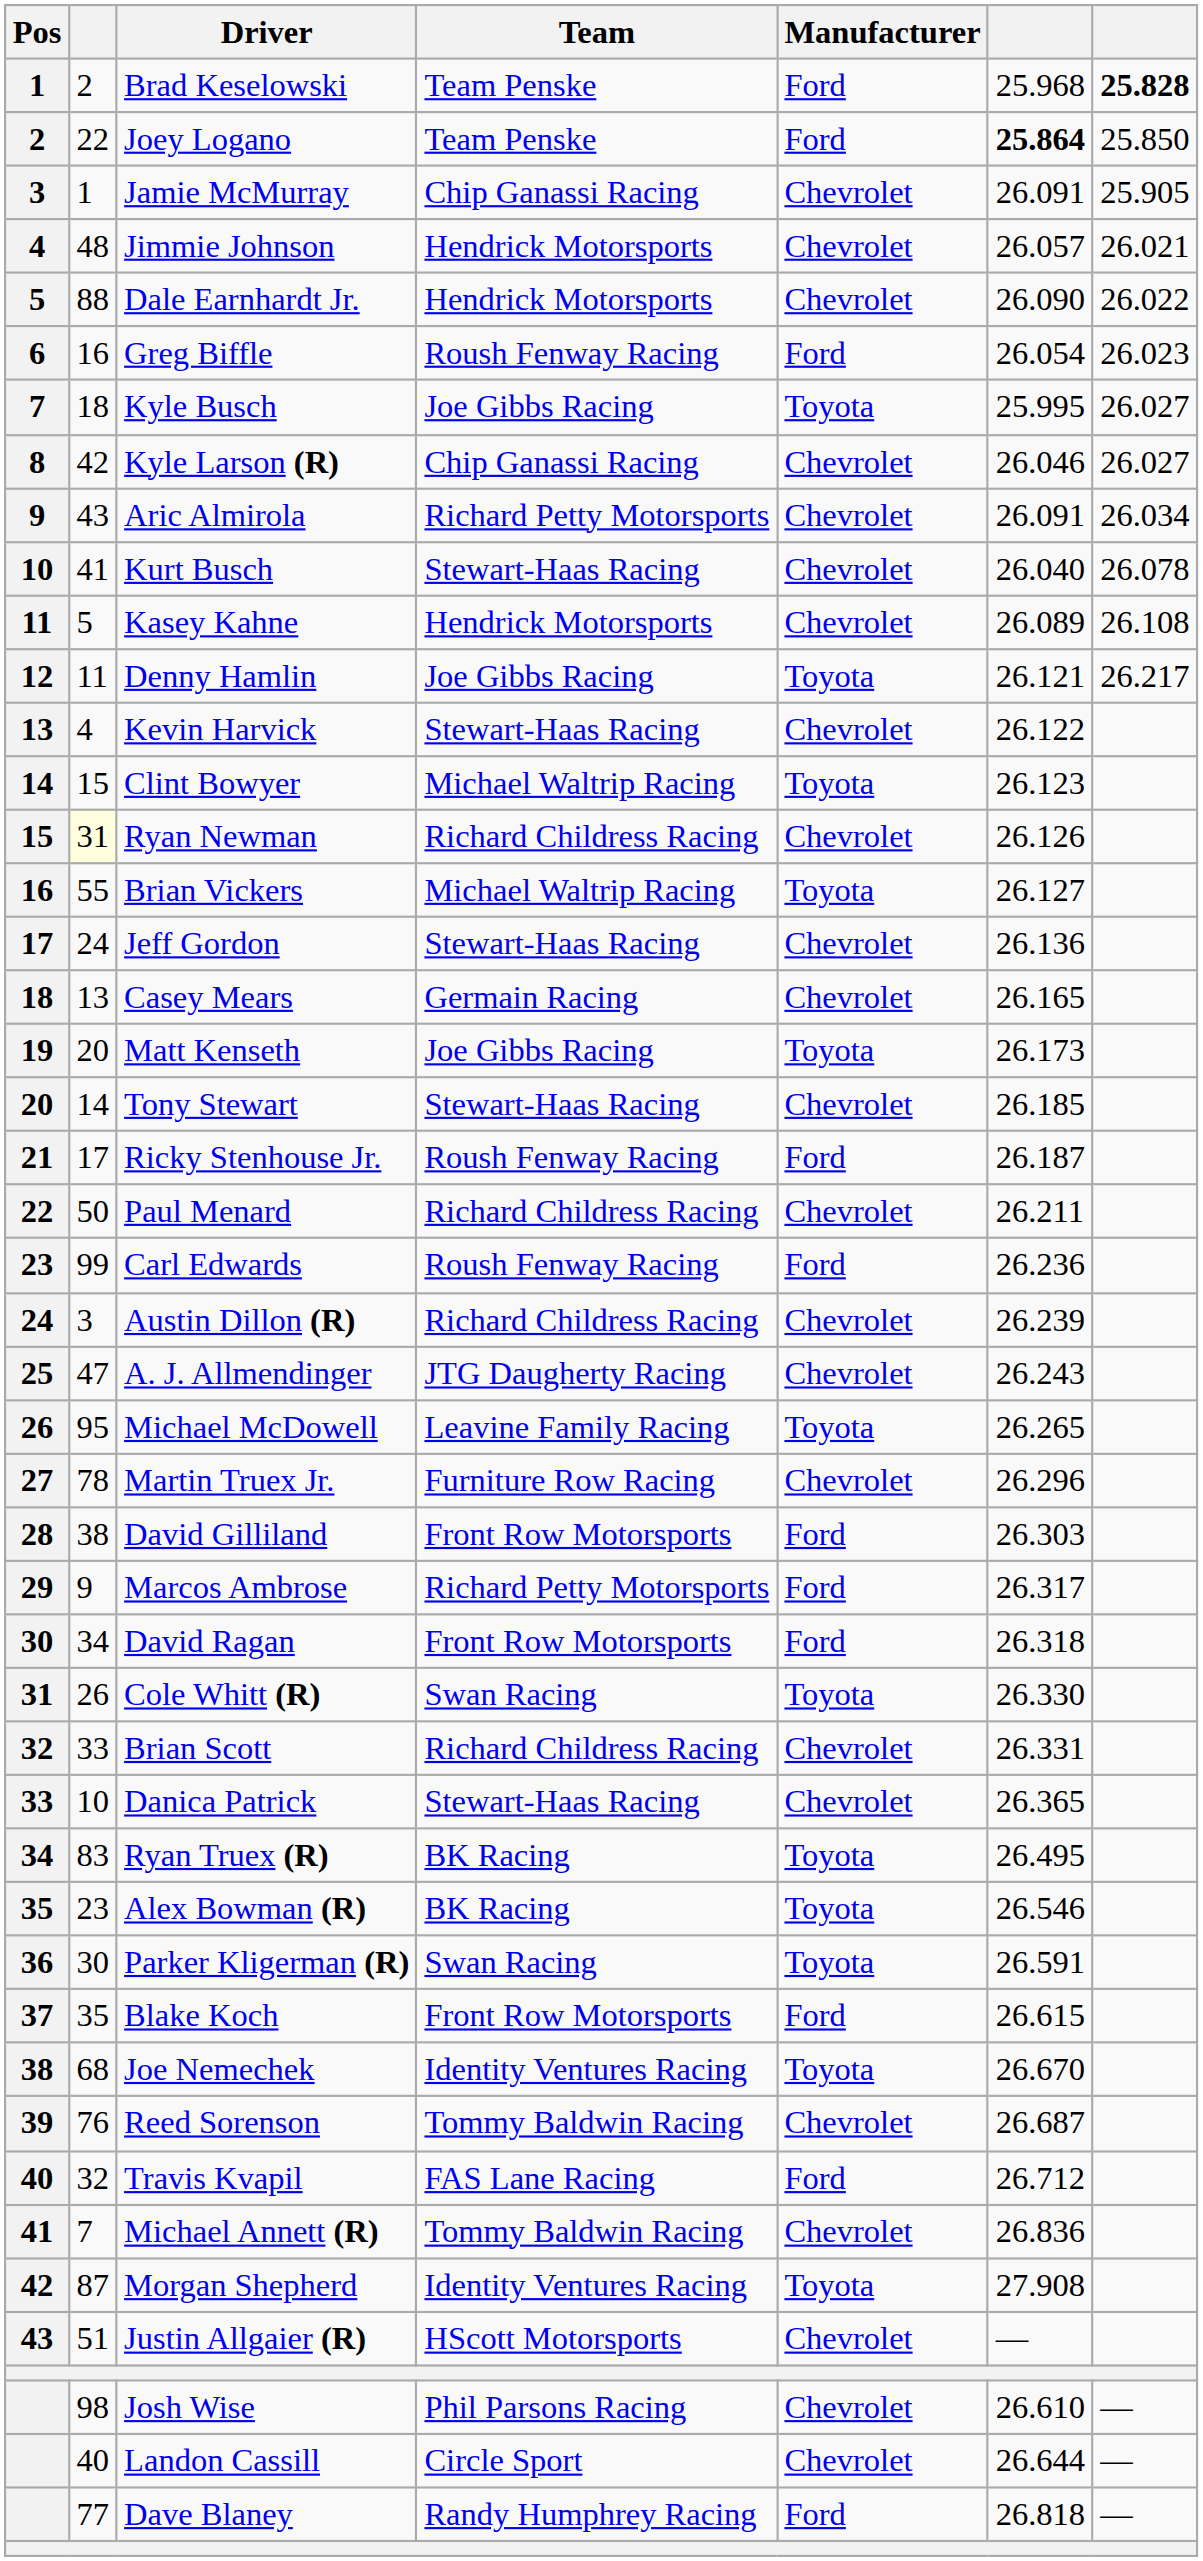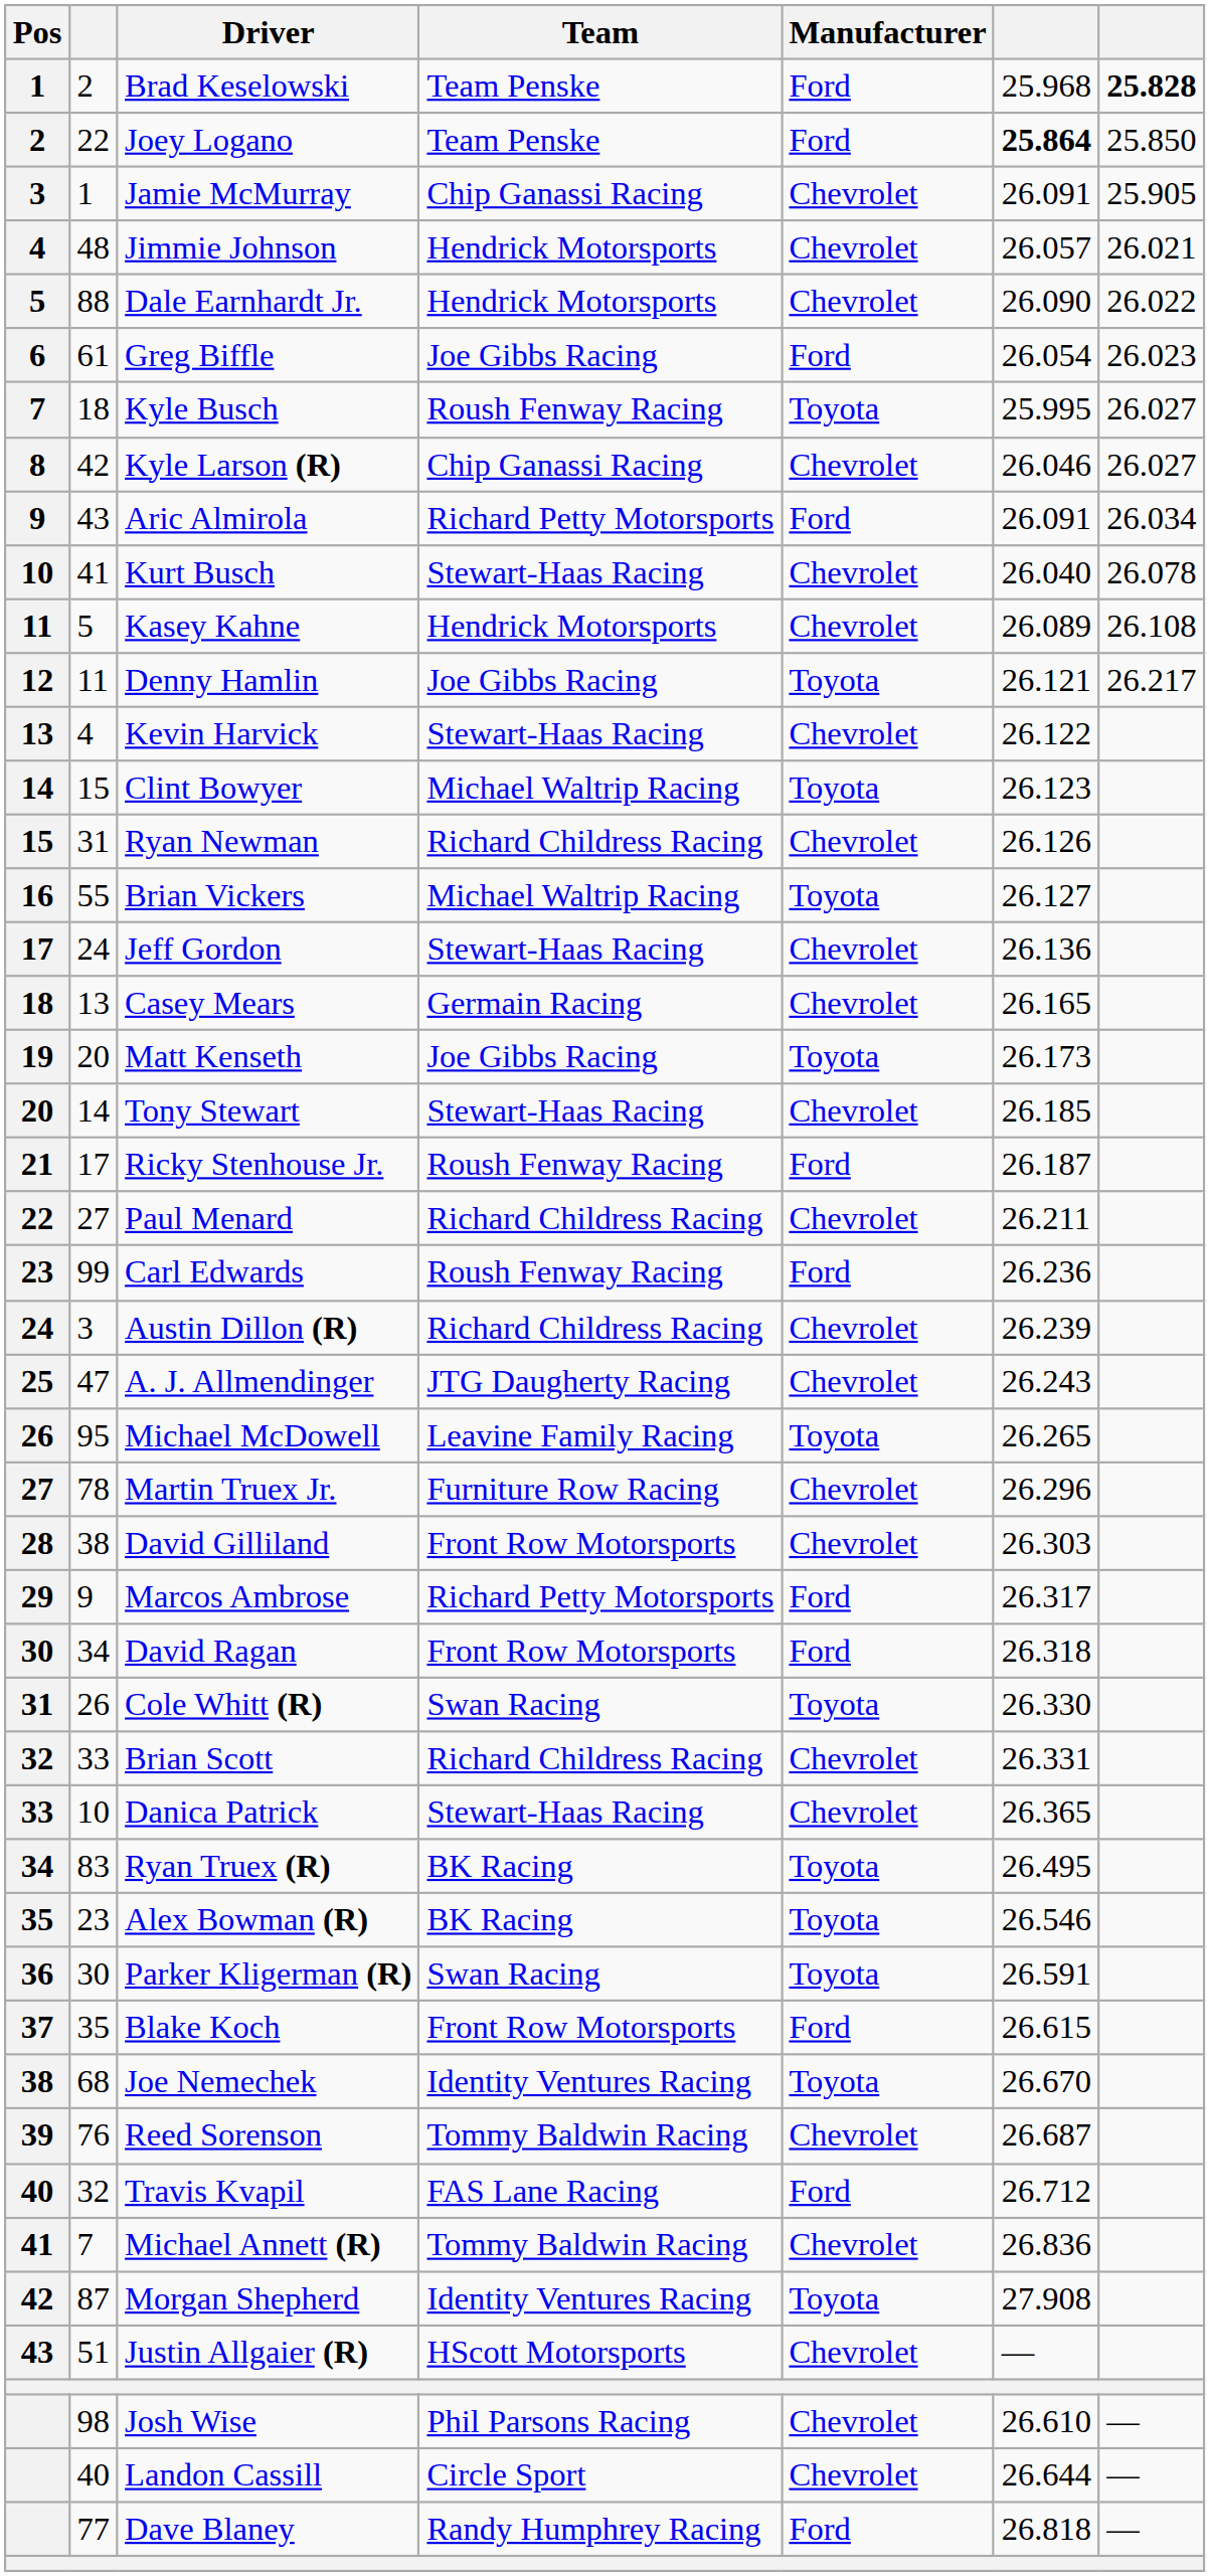Greg Biffle | column 2: 16 -> 61
Greg Biffle | Team: Roush Fenway Racing -> Joe Gibbs Racing
Kyle Busch | Team: Joe Gibbs Racing -> Roush Fenway Racing
Aric Almirola | Manufacturer: Chevrolet -> Ford
Ryan Newman | column 2: lightyellow background -> no background
Paul Menard | column 2: 50 -> 27
David Gilliland | Manufacturer: Ford -> Chevrolet
